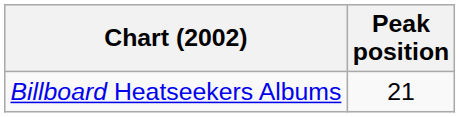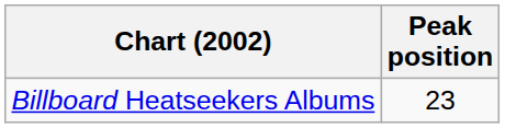Billboard Heatseekers Albums | Peak position: 21 -> 23
